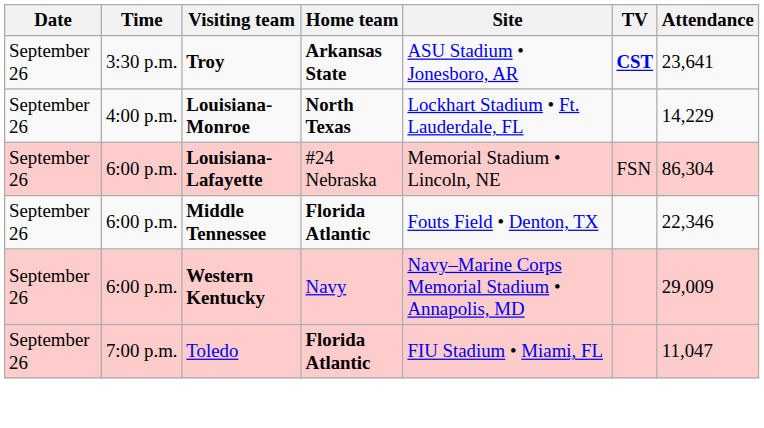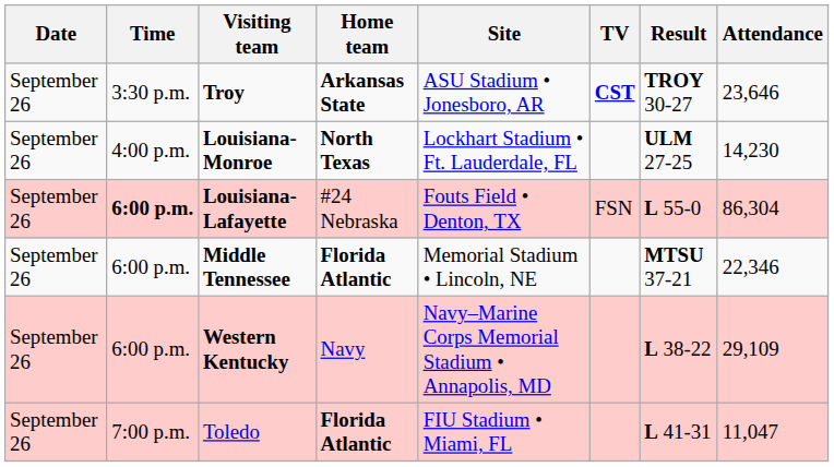+ column: Result | TROY 30-27 | ULM 27-25 | L 55-0 | MTSU 37-21 | L 38-22 | L 41-31
Troy | Attendance: 23,641 -> 23,646
Louisiana-Monroe | Attendance: 14,229 -> 14,230
Louisiana-Lafayette | Time: normal -> bold
Louisiana-Lafayette | Site: Memorial Stadium • Lincoln, NE -> Fouts Field • Denton, TX
Middle Tennessee | Site: Fouts Field • Denton, TX -> Memorial Stadium • Lincoln, NE
Western Kentucky | Attendance: 29,009 -> 29,109
